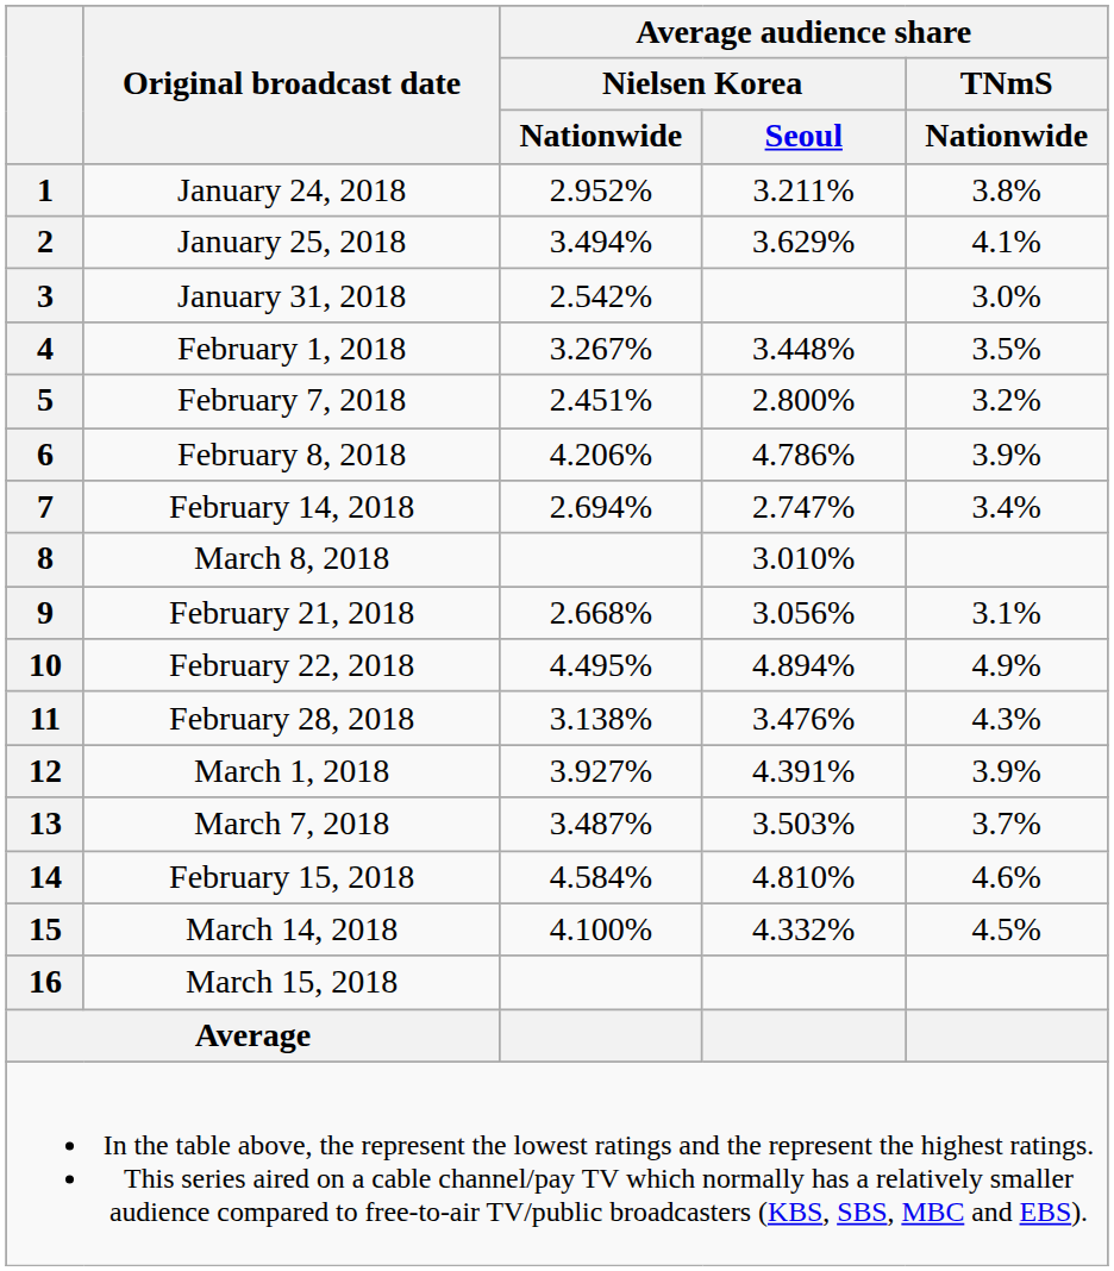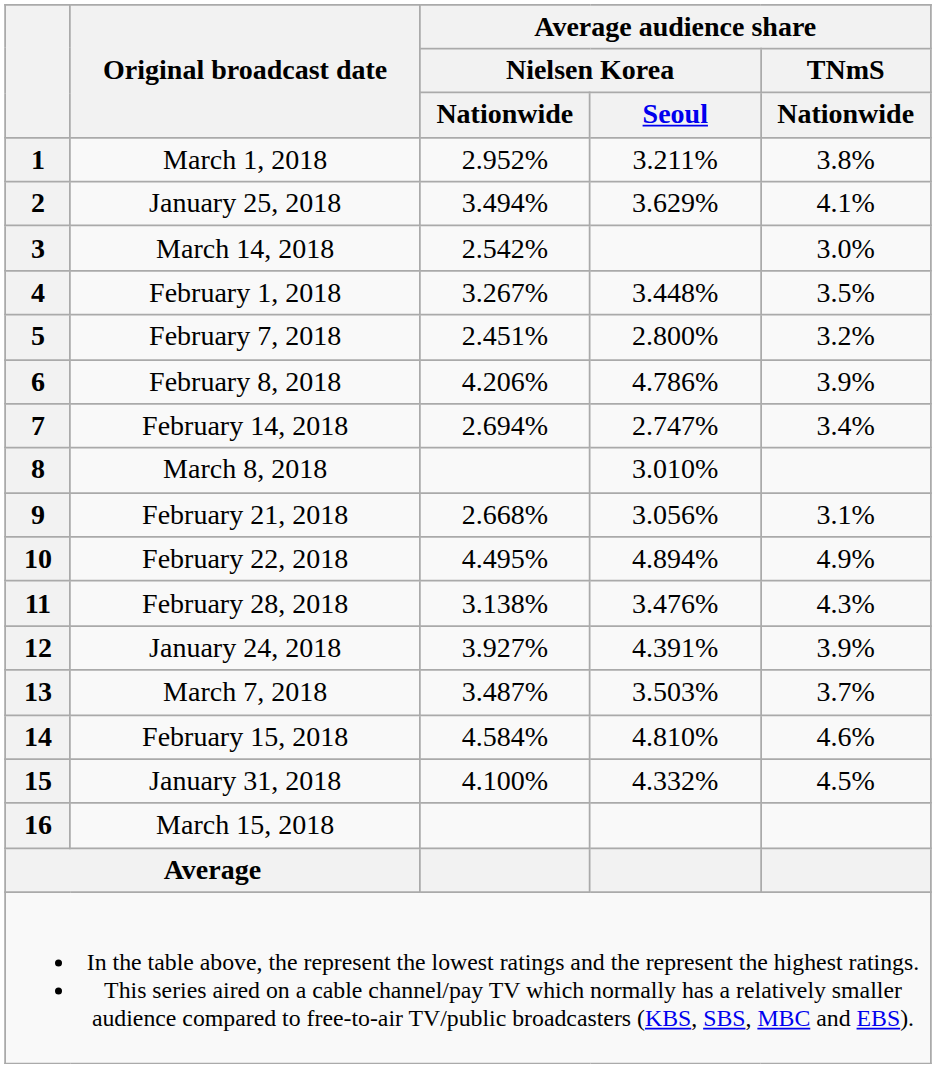1 | Original broadcast date: January 24, 2018 -> March 1, 2018
3 | Original broadcast date: January 31, 2018 -> March 14, 2018
12 | Original broadcast date: March 1, 2018 -> January 24, 2018
15 | Original broadcast date: March 14, 2018 -> January 31, 2018
